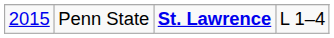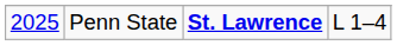Penn State | column 1: 2015 -> 2025
